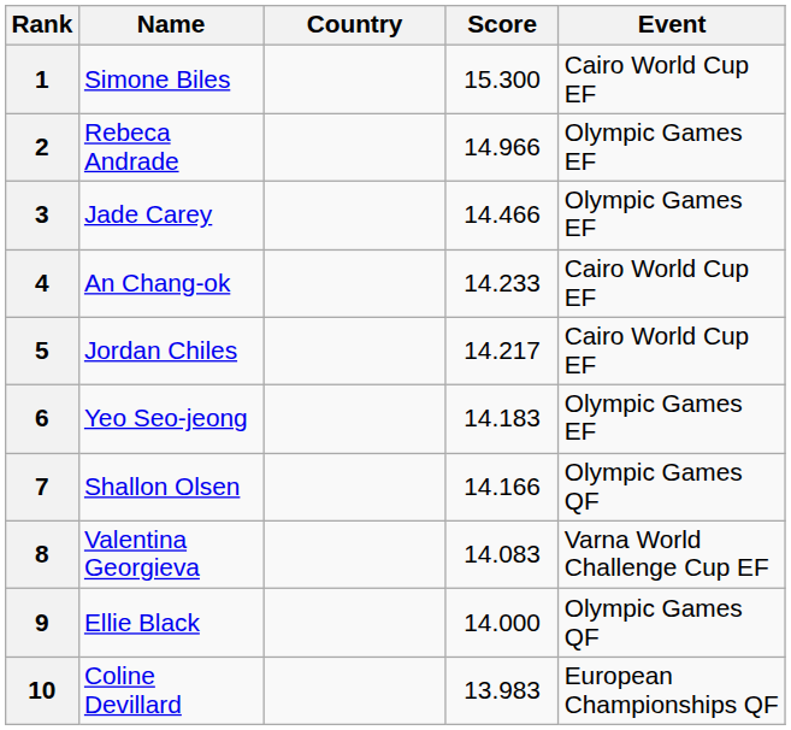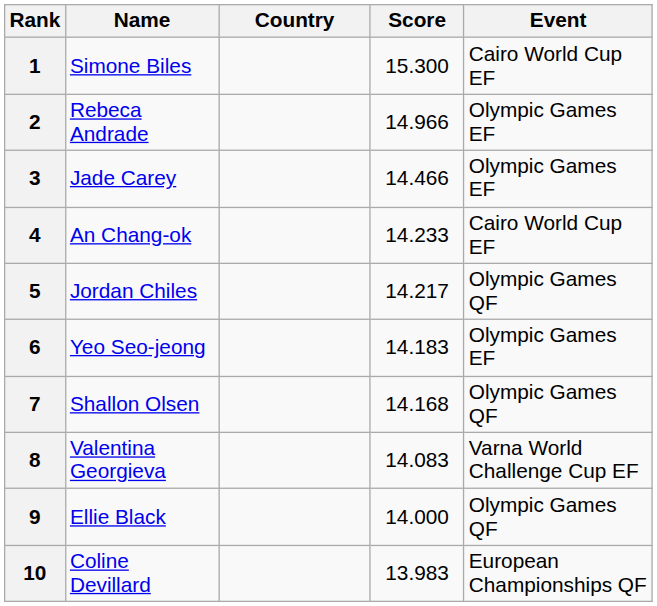5 | Event: Cairo World Cup EF -> Olympic Games QF
7 | Score: 14.166 -> 14.168
